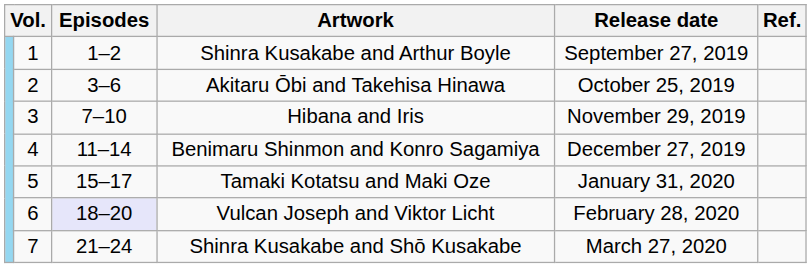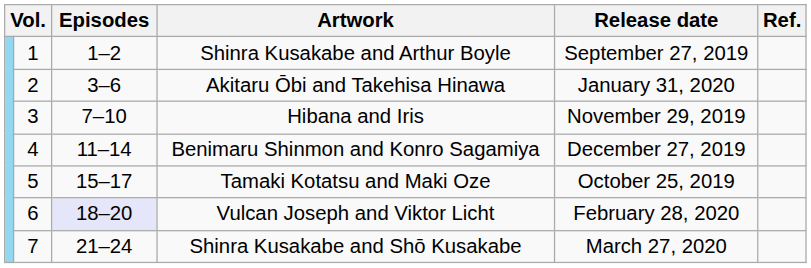Akitaru Ōbi and Takehisa Hinawa | Release date: October 25, 2019 -> January 31, 2020
Tamaki Kotatsu and Maki Oze | Release date: January 31, 2020 -> October 25, 2019
